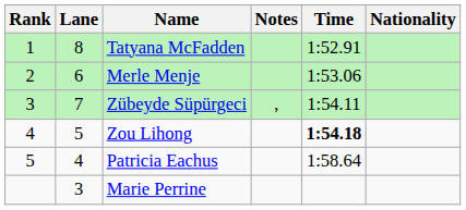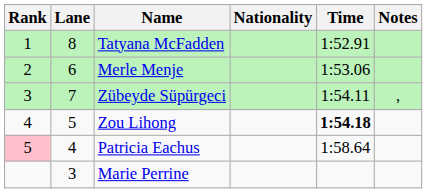columns swapped: Nationality <-> Notes
Patricia Eachus | Rank: no background -> pink background
